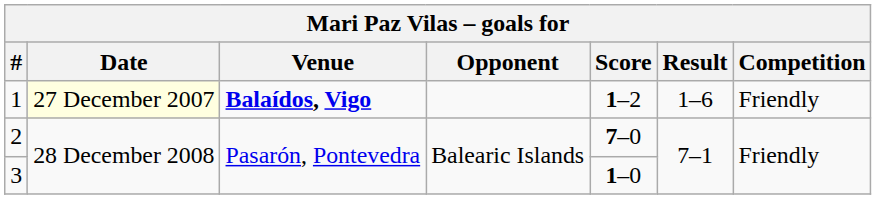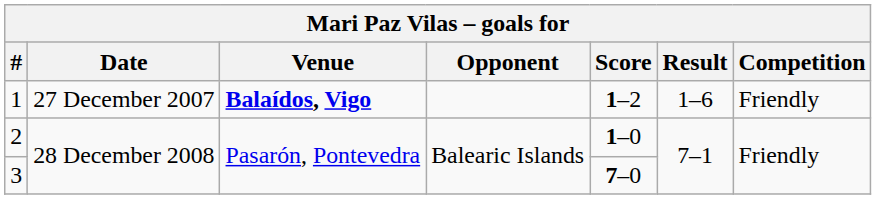1 | Date: lightyellow background -> no background
2 | Score: 7–0 -> 1–0
3 | Score: 1–0 -> 7–0
